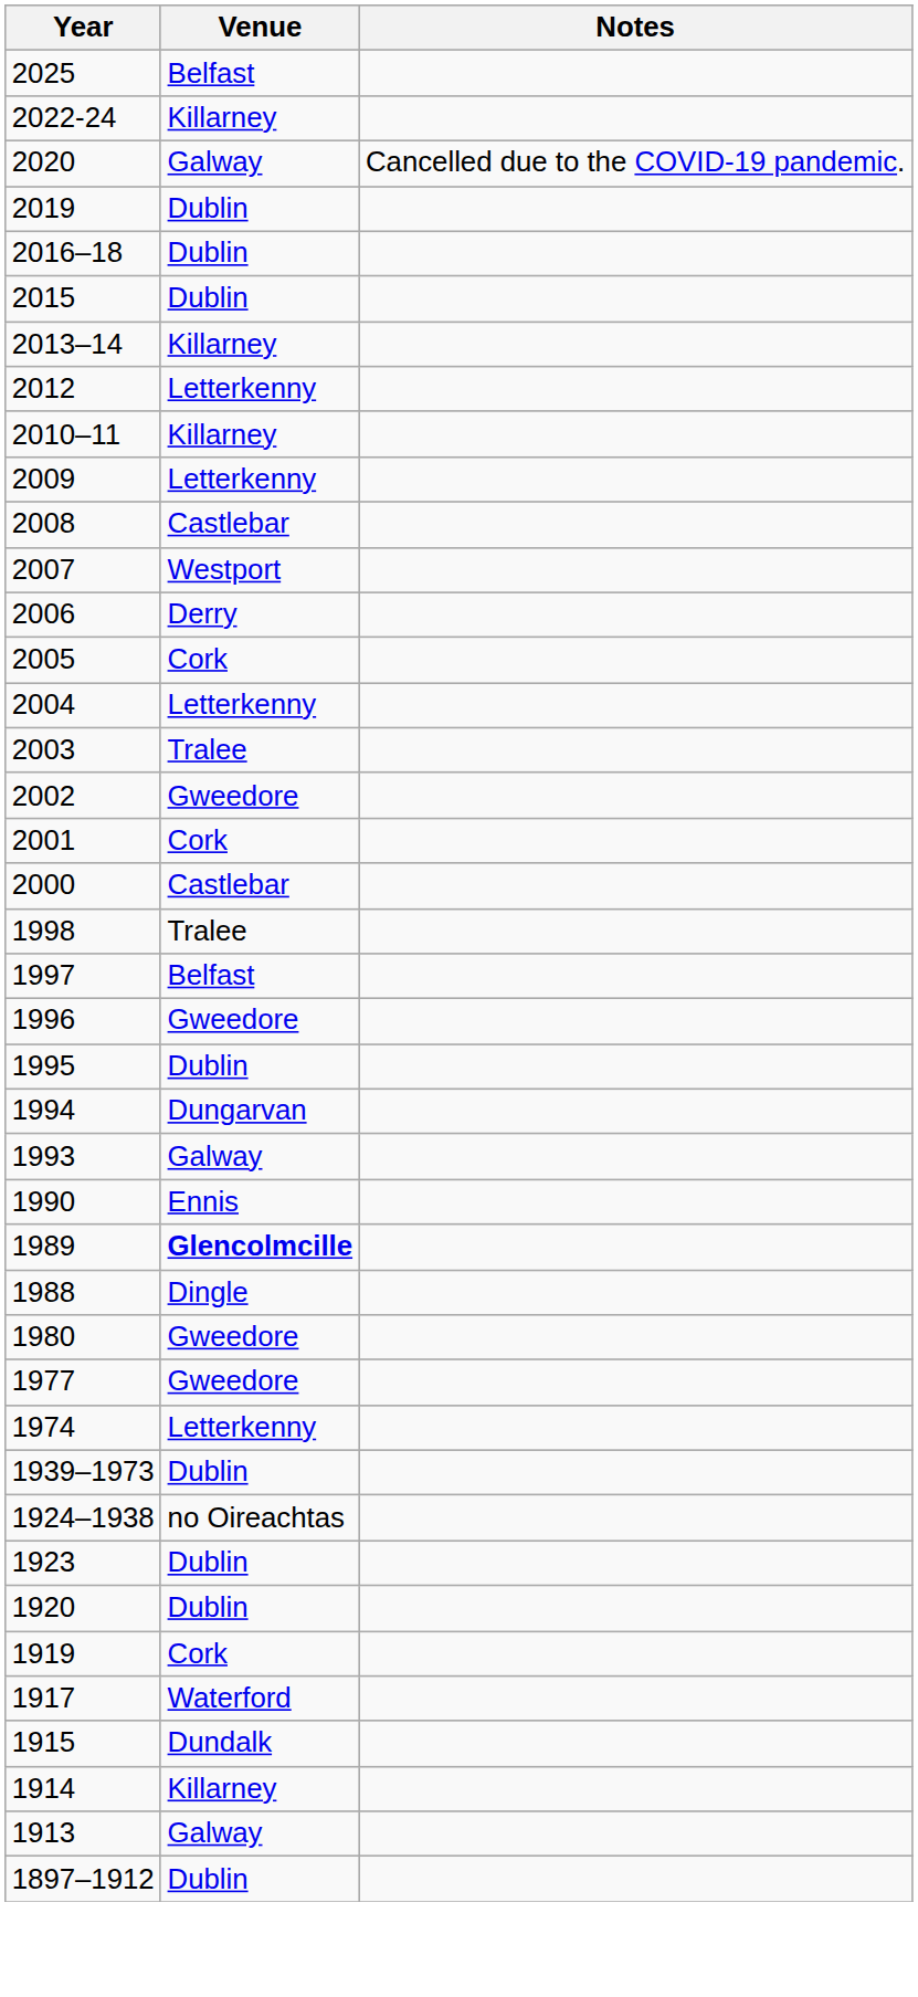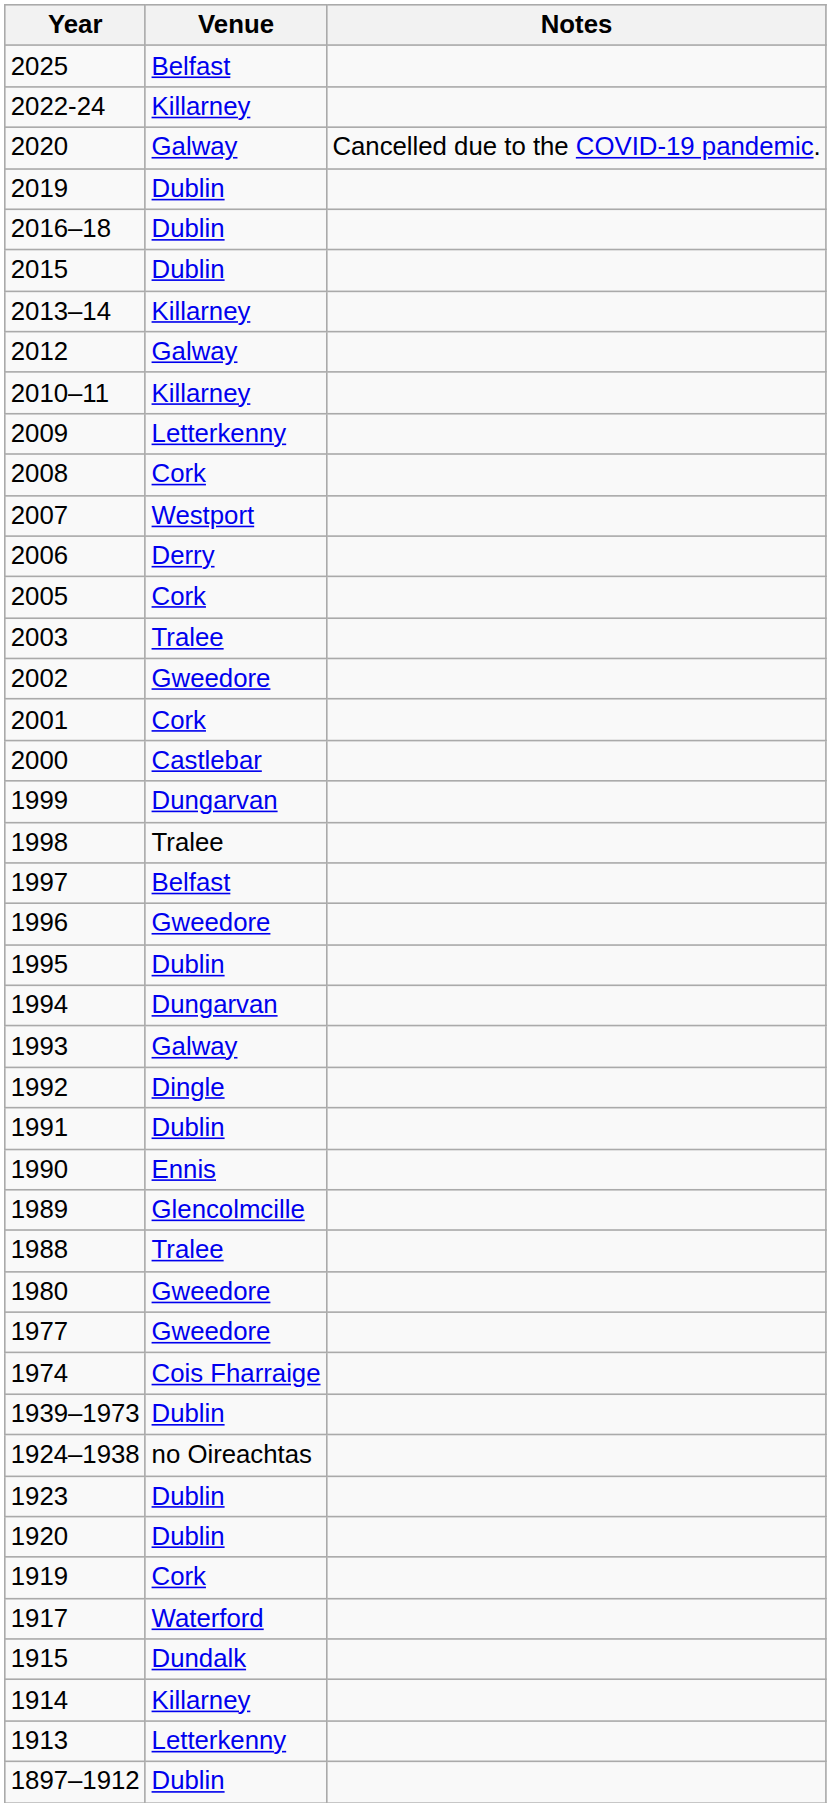2012 | Venue: Letterkenny -> Galway
2008 | Venue: Castlebar -> Cork
- row: 2004 | Letterkenny
+ row: 1999 | Dungarvan
+ row: 1992 | Dingle
+ row: 1991 | Dublin
1989 | Venue: bold -> normal
1988 | Venue: Dingle -> Tralee
1974 | Venue: Letterkenny -> Cois Fharraige
1913 | Venue: Galway -> Letterkenny
